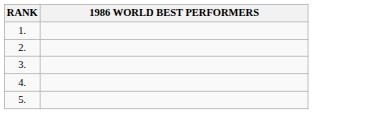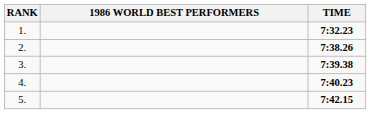+ column: TIME | 7:32.23 | 7:38.26 | 7:39.38 | 7:40.23 | 7:42.15
